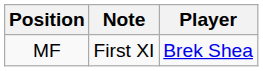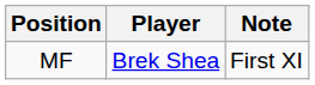columns swapped: Player <-> Note
